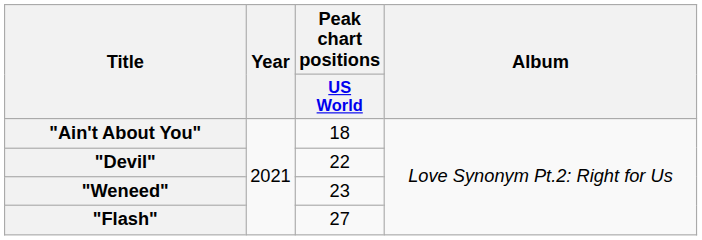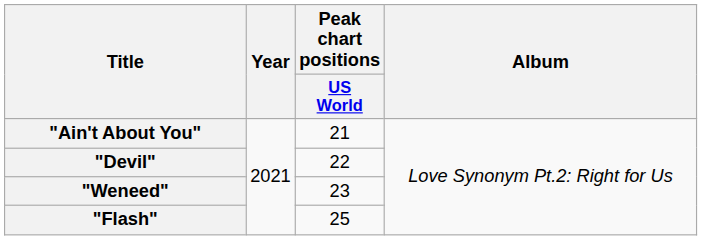"Ain't About You" | Peak chart positions / US World: 18 -> 21
"Flash" | Peak chart positions / US World: 27 -> 25
